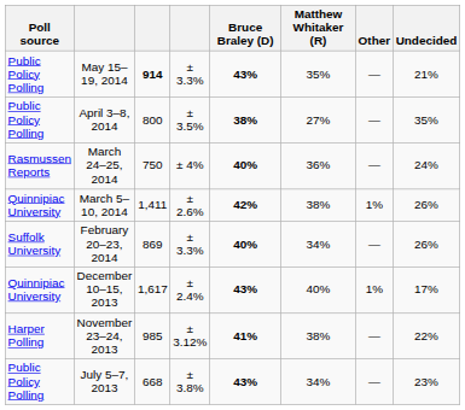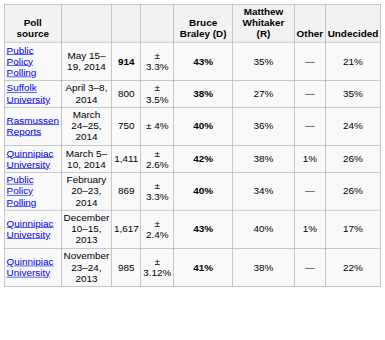April 3–8, 2014 | Poll source: Public Policy Polling -> Suffolk University
February 20–23, 2014 | Poll source: Suffolk University -> Public Policy Polling
November 23–24, 2013 | Poll source: Harper Polling -> Quinnipiac University
- row: Public Policy Polling | July 5–7, 2013 | 668 | ± 3.8% | 43% | 34% | — | 23%
